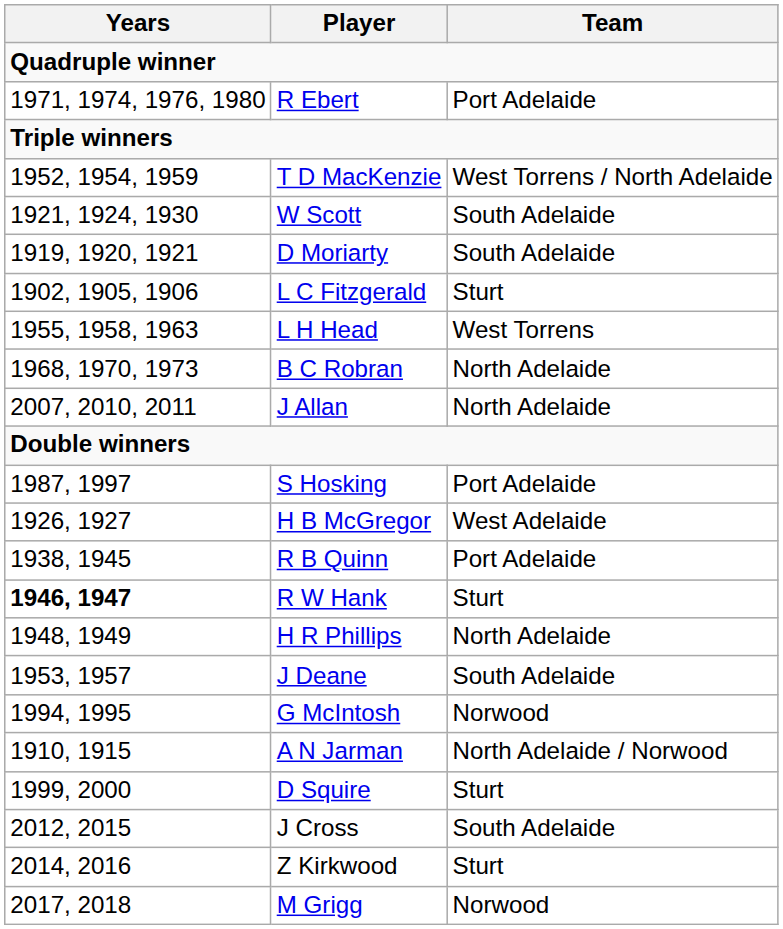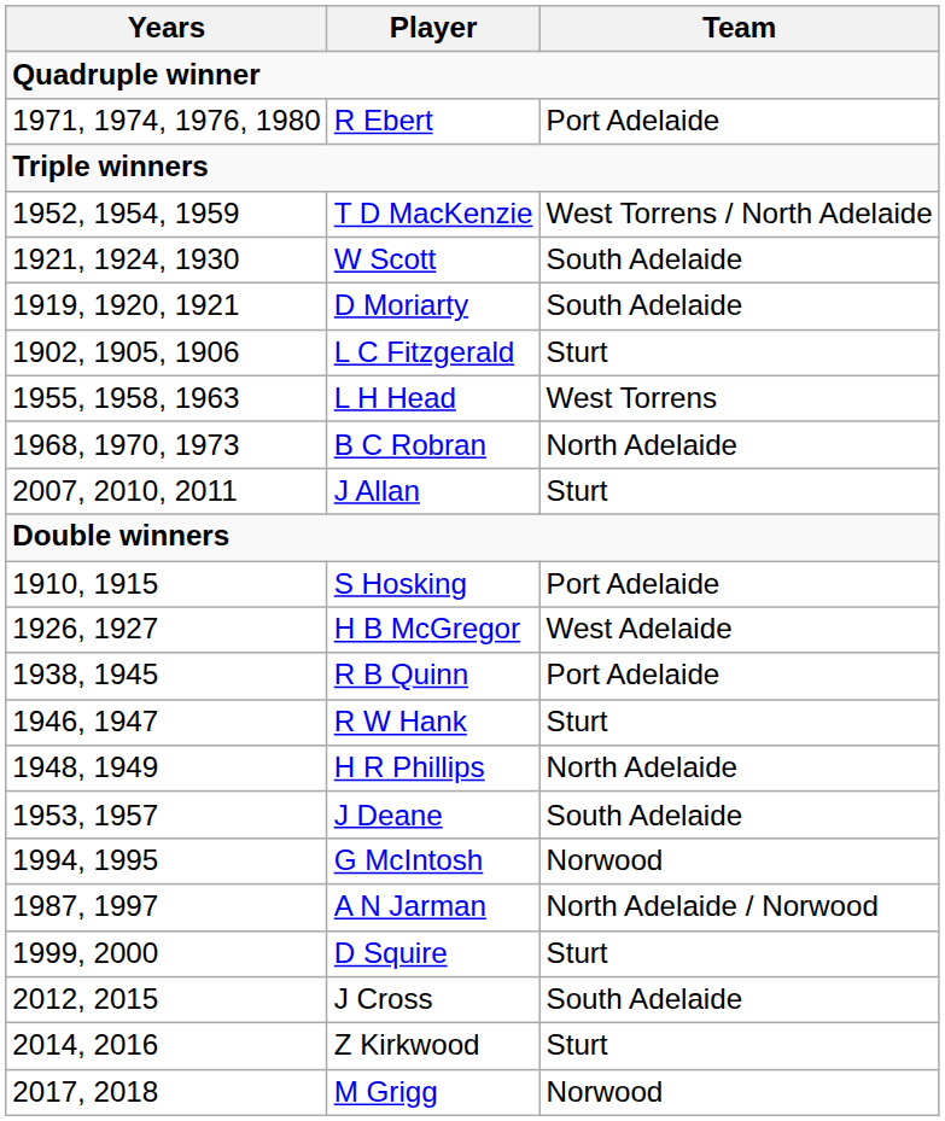J Allan | Team: North Adelaide -> Sturt
S Hosking | Years: 1987, 1997 -> 1910, 1915
R W Hank | Years: bold -> normal
A N Jarman | Years: 1910, 1915 -> 1987, 1997
